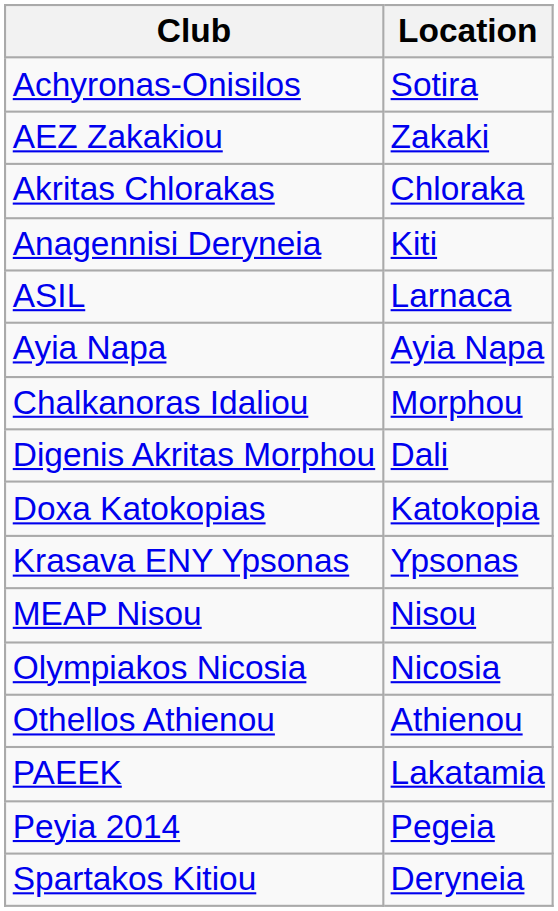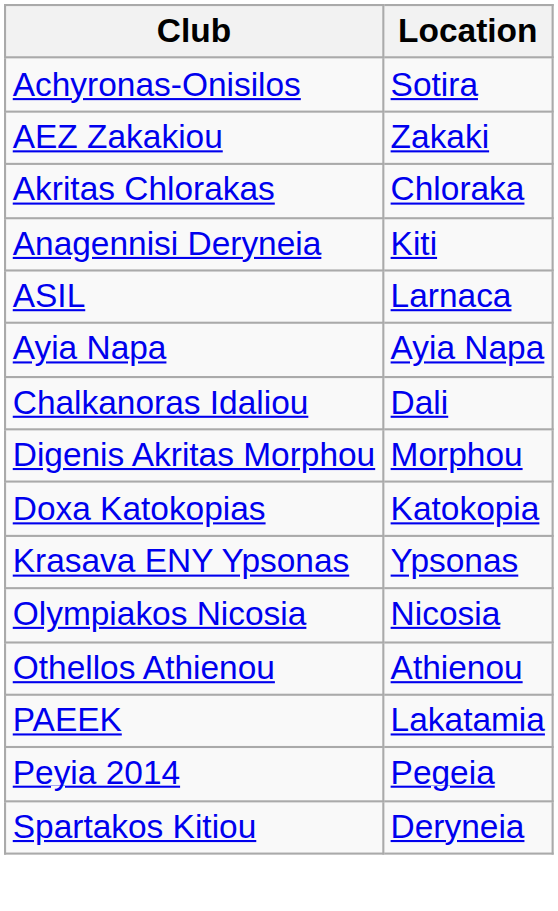Chalkanoras Idaliou | Location: Morphou -> Dali
Digenis Akritas Morphou | Location: Dali -> Morphou
- row: MEAP Nisou | Nisou
